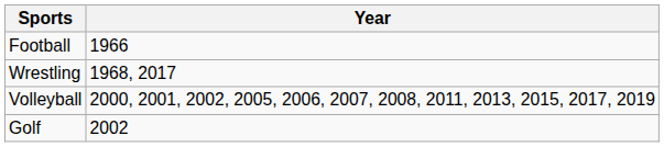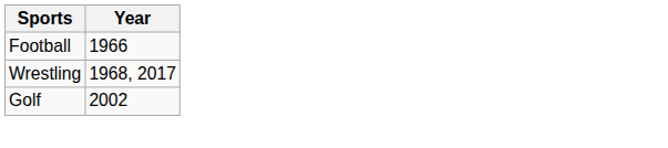- row: Volleyball | 2000, 2001, 2002, 2005, 2006, 2007, 2008, 2011, 2013, 2015, 2017, 2019
